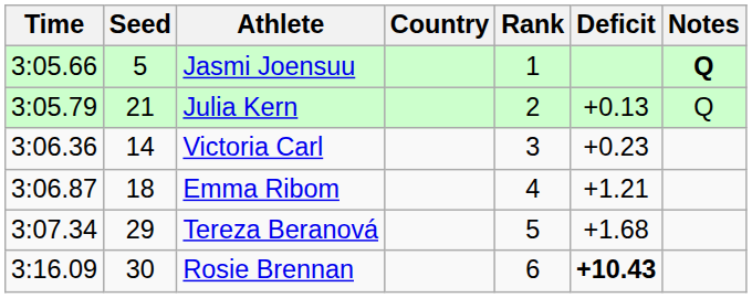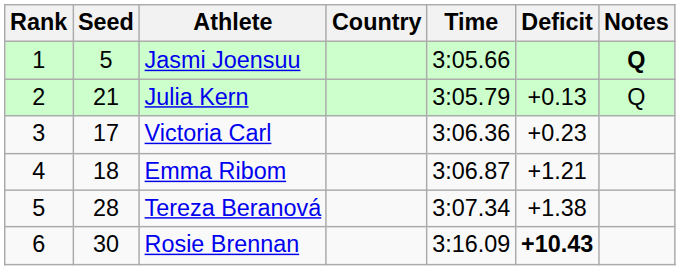columns swapped: Rank <-> Time
Victoria Carl | Seed: 14 -> 17
Tereza Beranová | Seed: 29 -> 28
Tereza Beranová | Deficit: +1.68 -> +1.38
